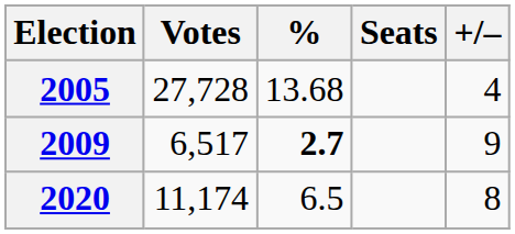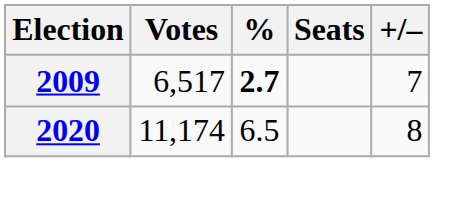- row: 2005 | 27,728 | 13.68 | 4
2009 | +/–: 9 -> 7
